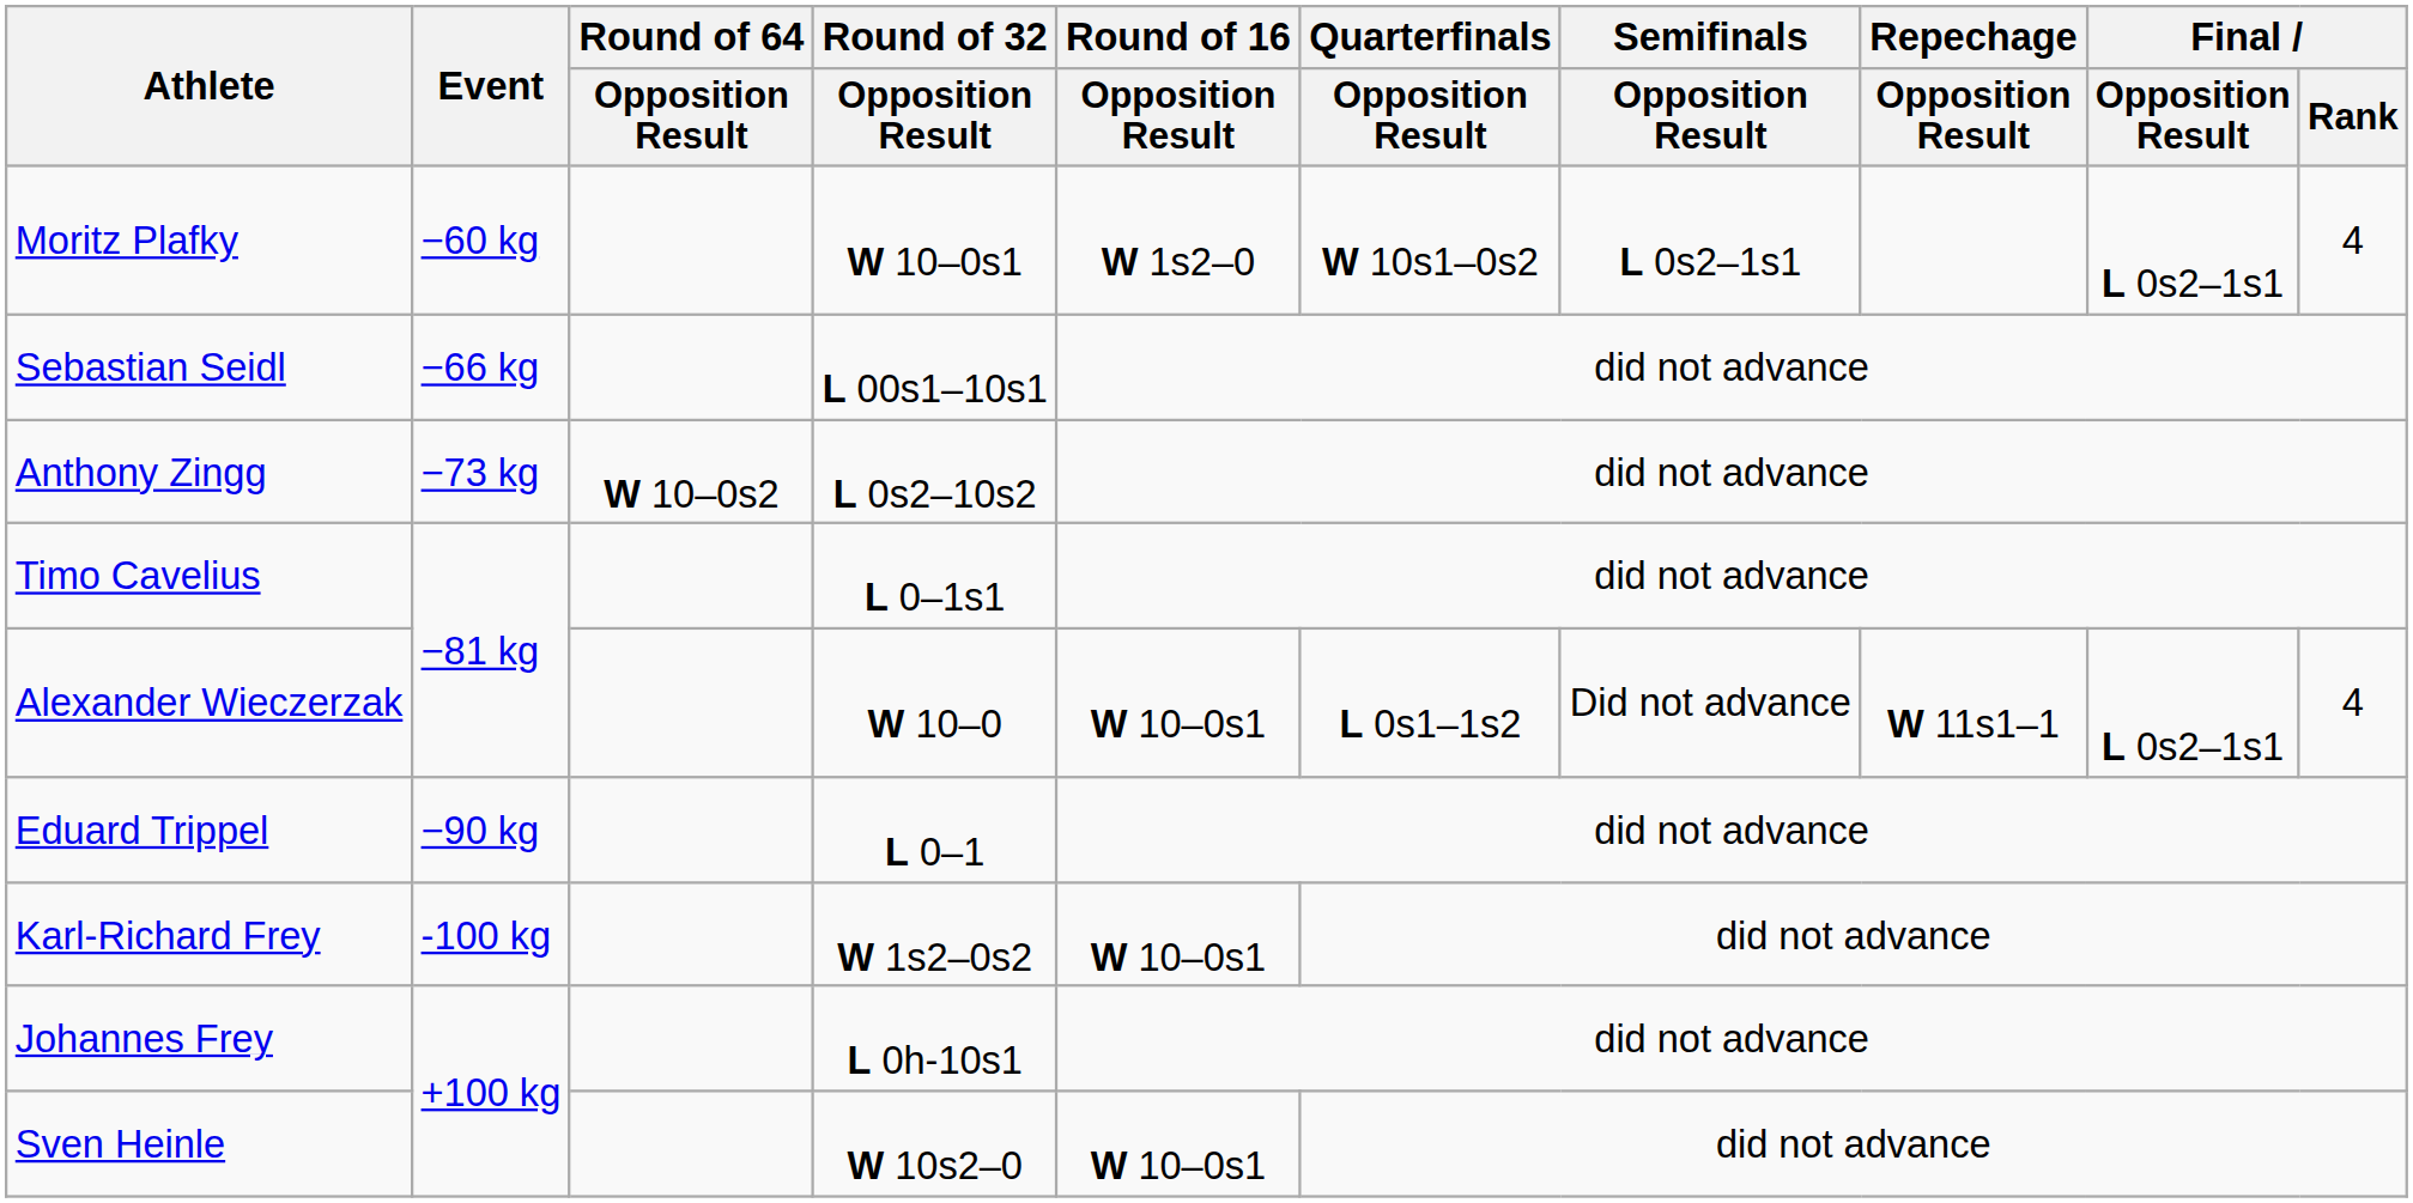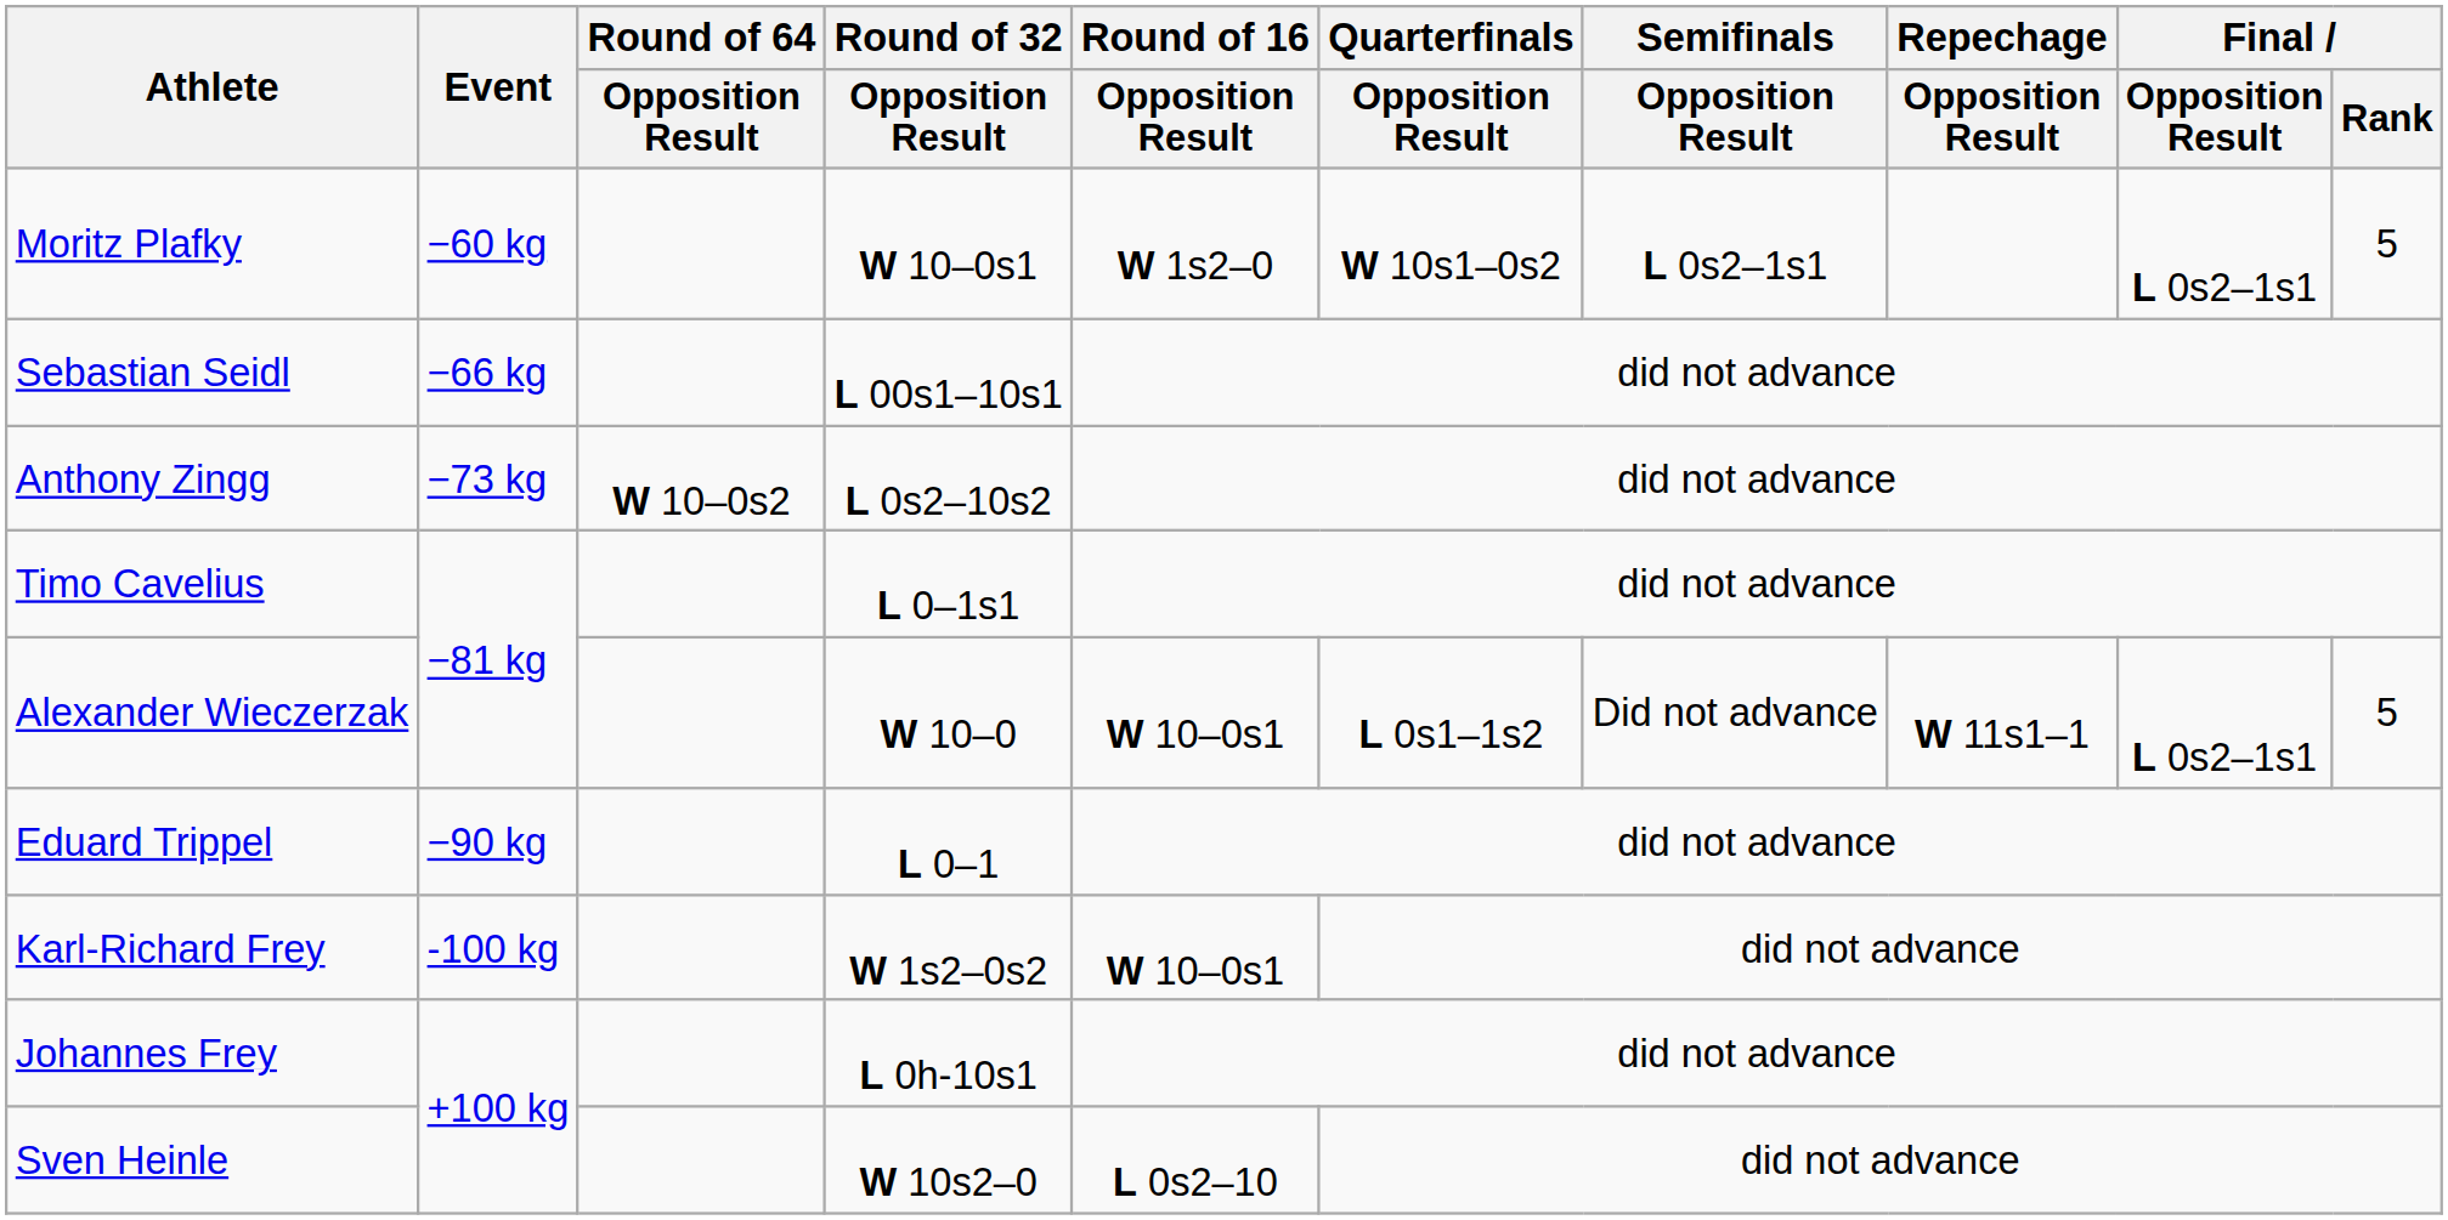Moritz Plafky | Final / Rank: 4 -> 5
Alexander Wieczerzak | Final / Rank: 4 -> 5
Sven Heinle | Round of 16 / Opposition Result: W 10–0s1 -> L 0s2–10
